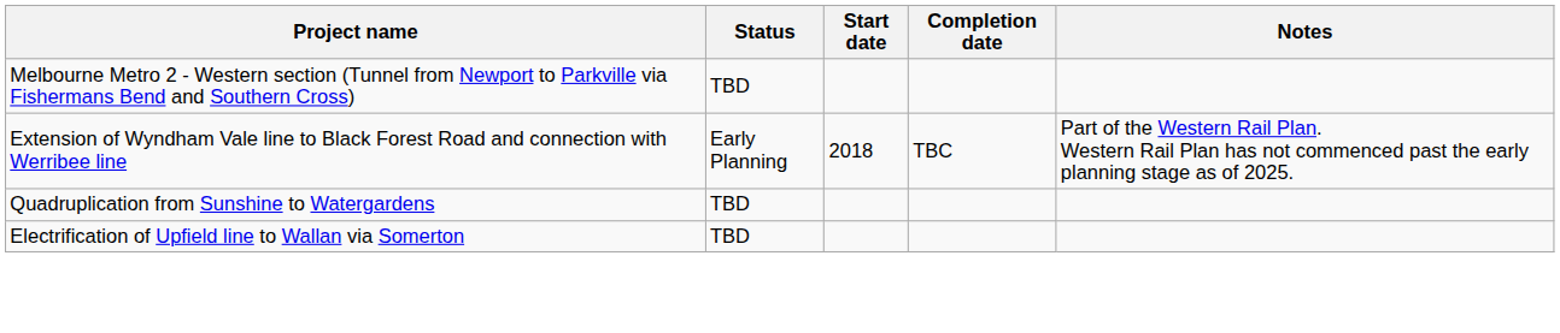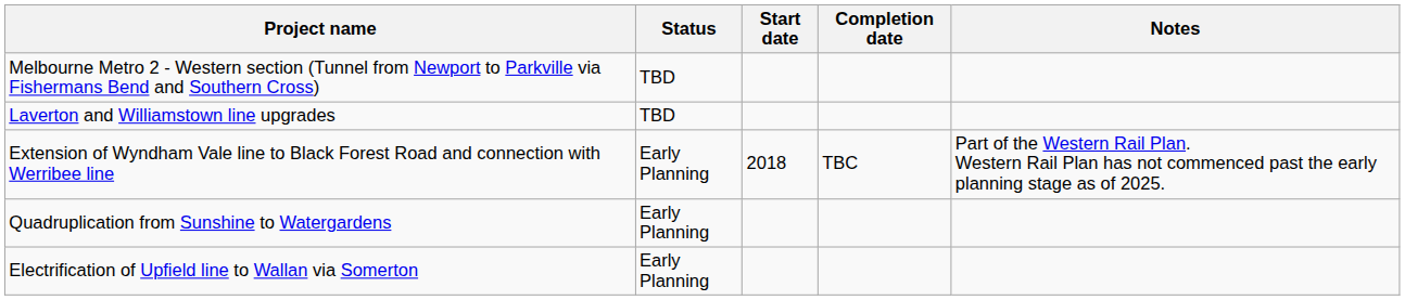+ row: Laverton and Williamstown line upgrades | TBD
Quadruplication from Sunshine to Watergardens | Status: TBD -> Early Planning
Electrification of Upfield line to Wallan via Somerton | Status: TBD -> Early Planning
